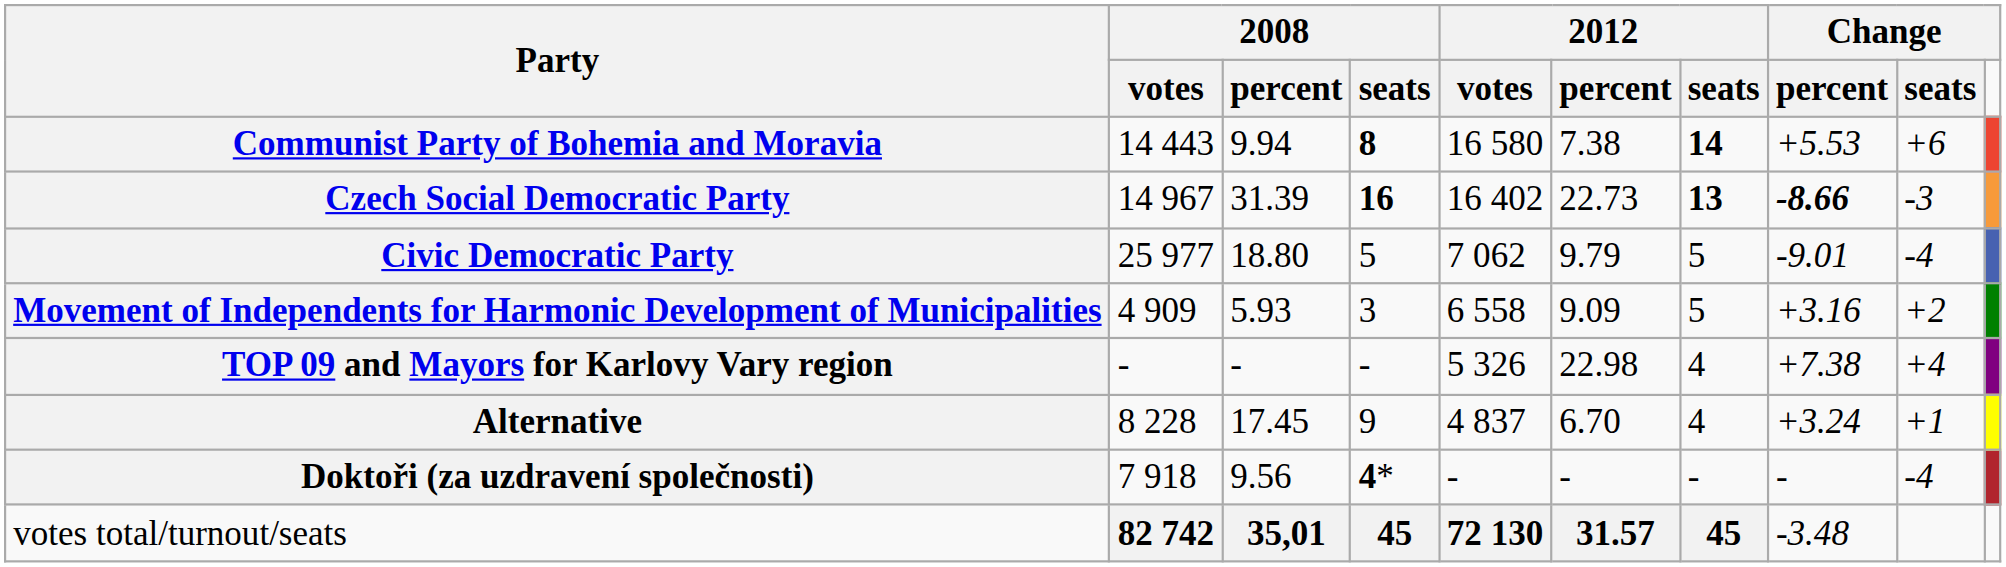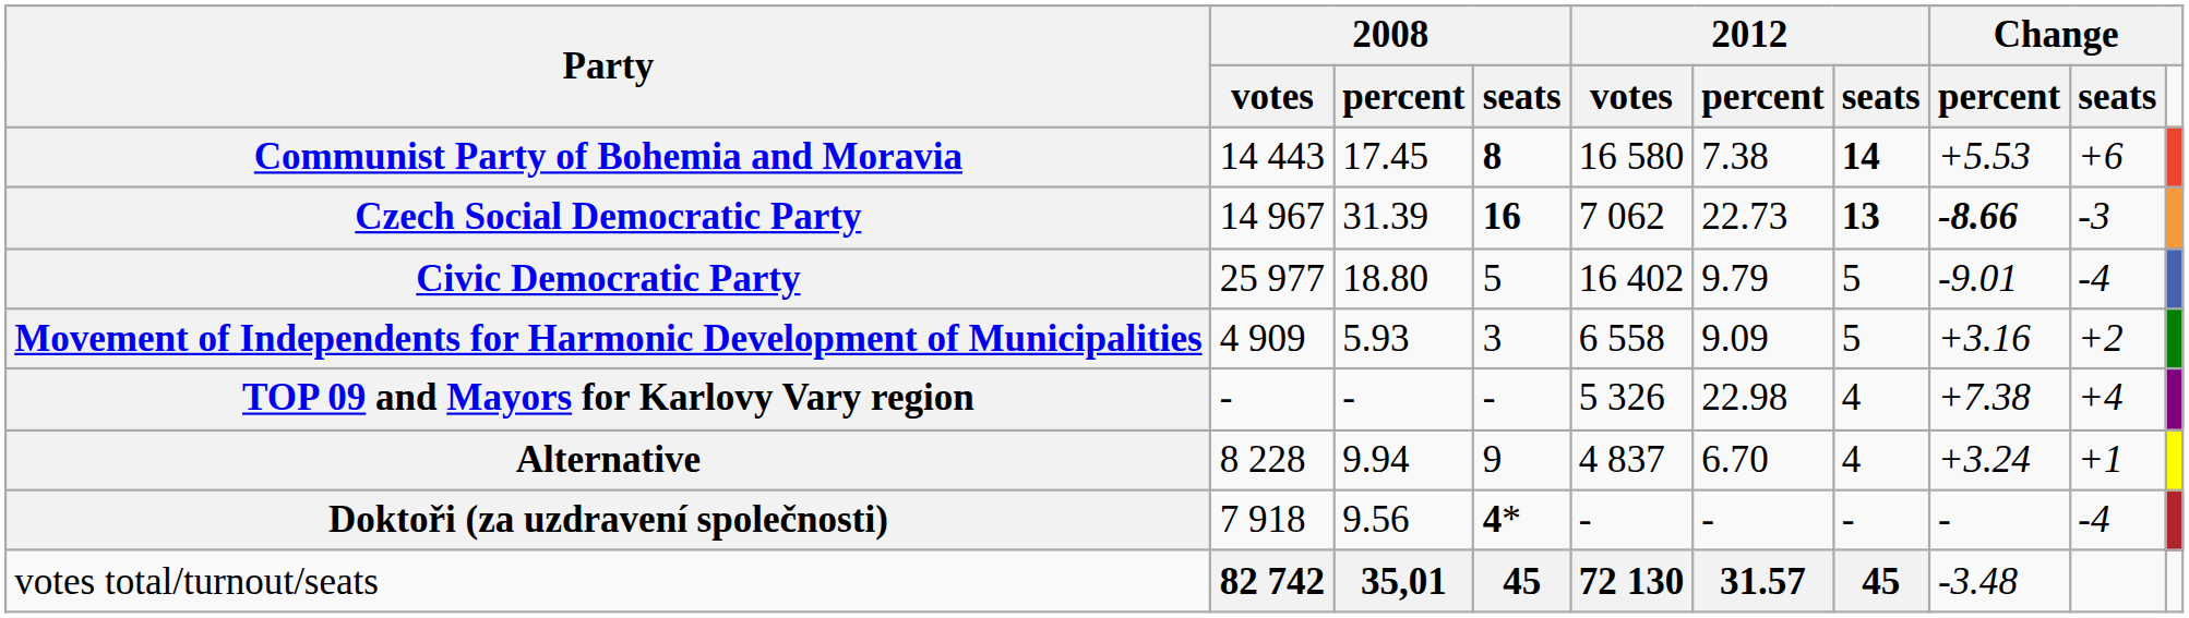Communist Party of Bohemia and Moravia | column 3: 9.94 -> 17.45
Czech Social Democratic Party | column 5: 16 402 -> 7 062
Civic Democratic Party | column 5: 7 062 -> 16 402
Alternative | column 3: 17.45 -> 9.94
